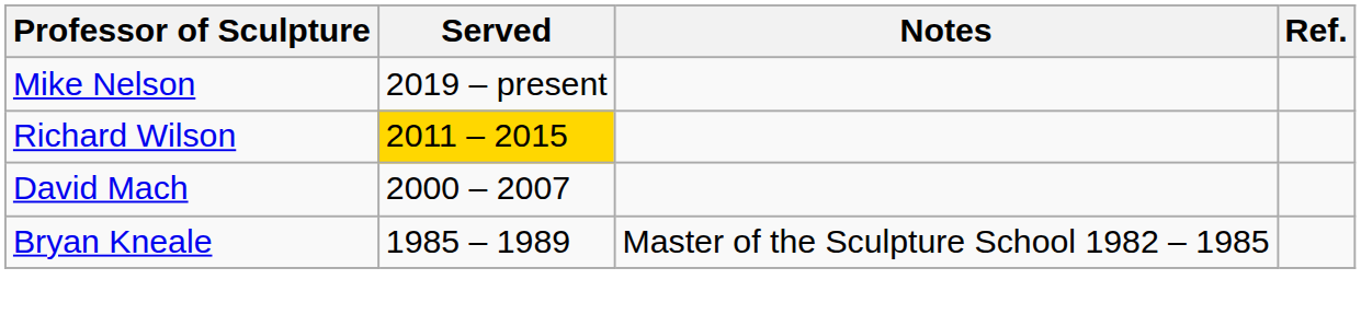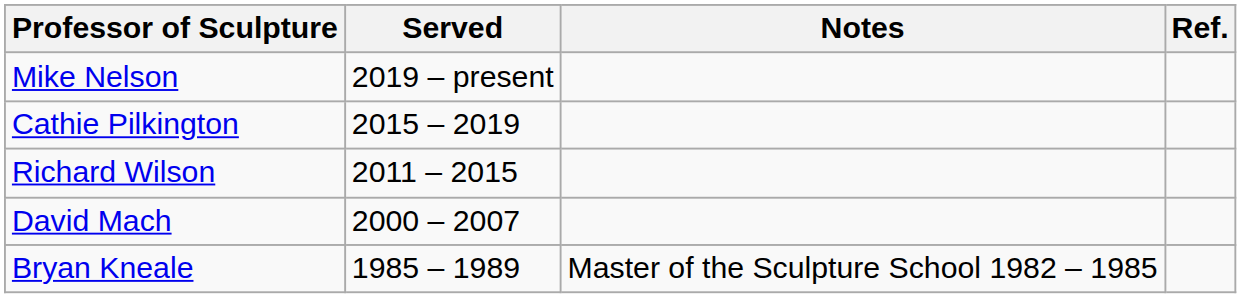+ row: Cathie Pilkington | 2015 – 2019
Richard Wilson | Served: gold background -> no background
